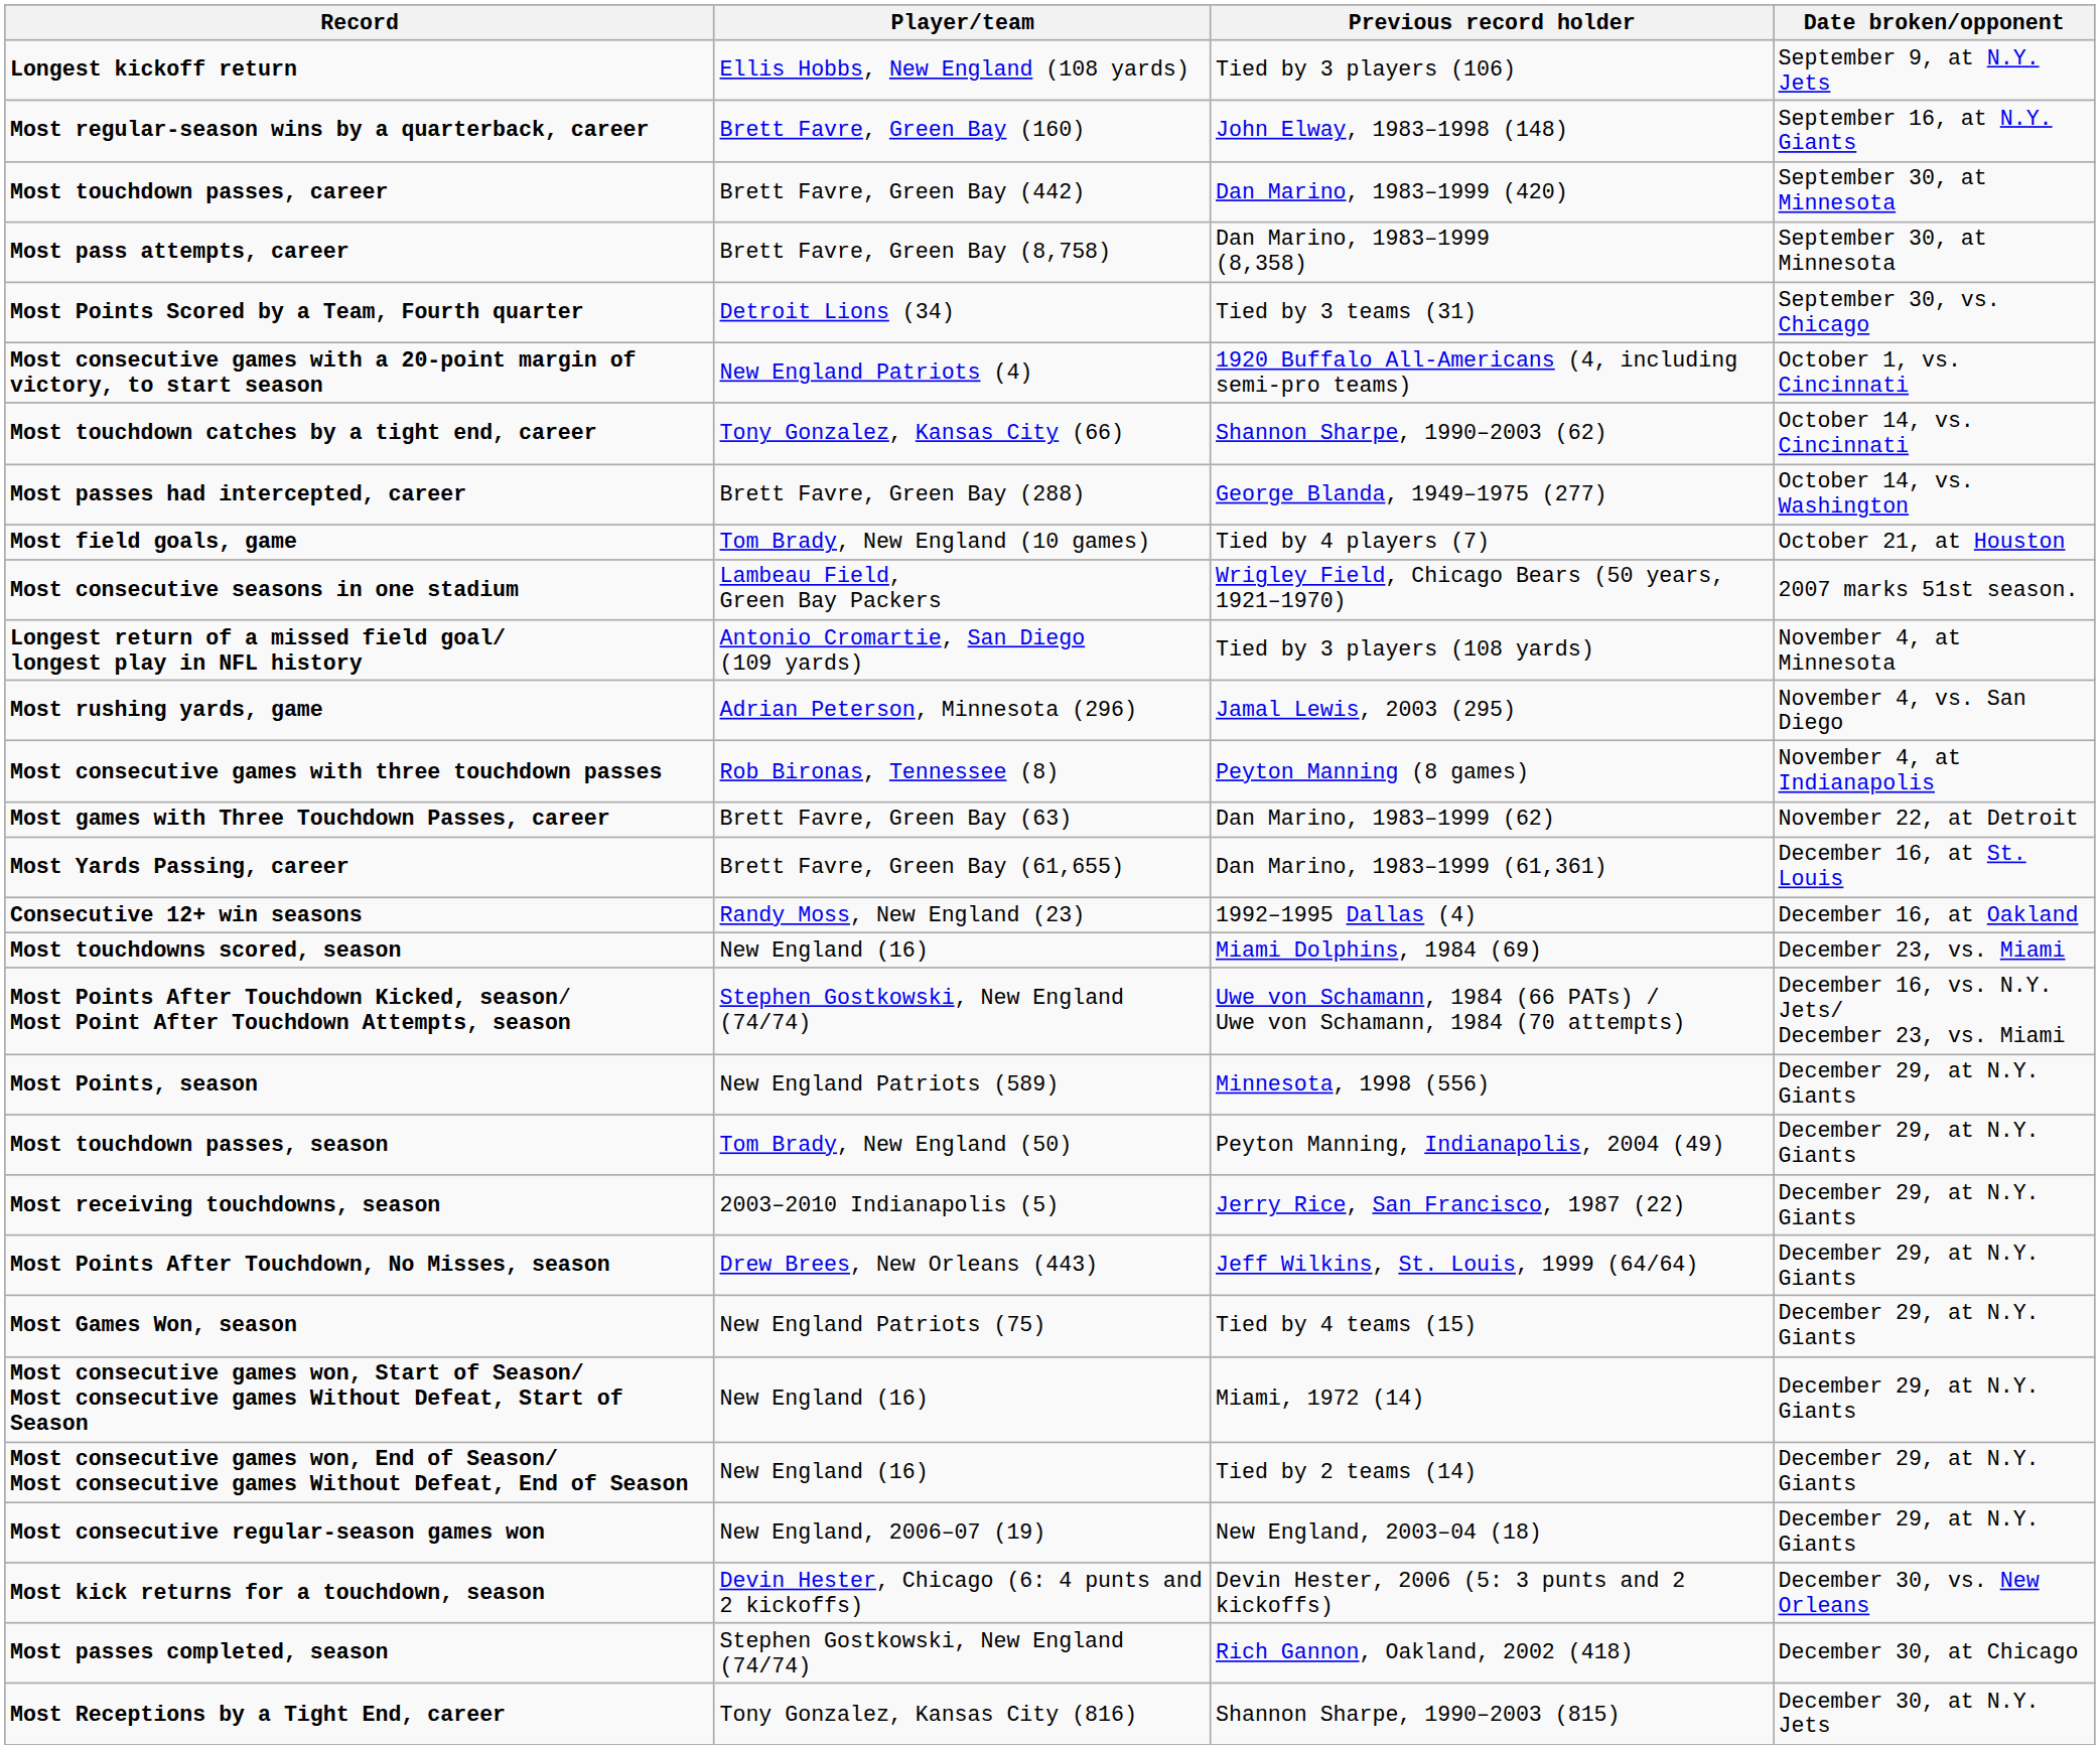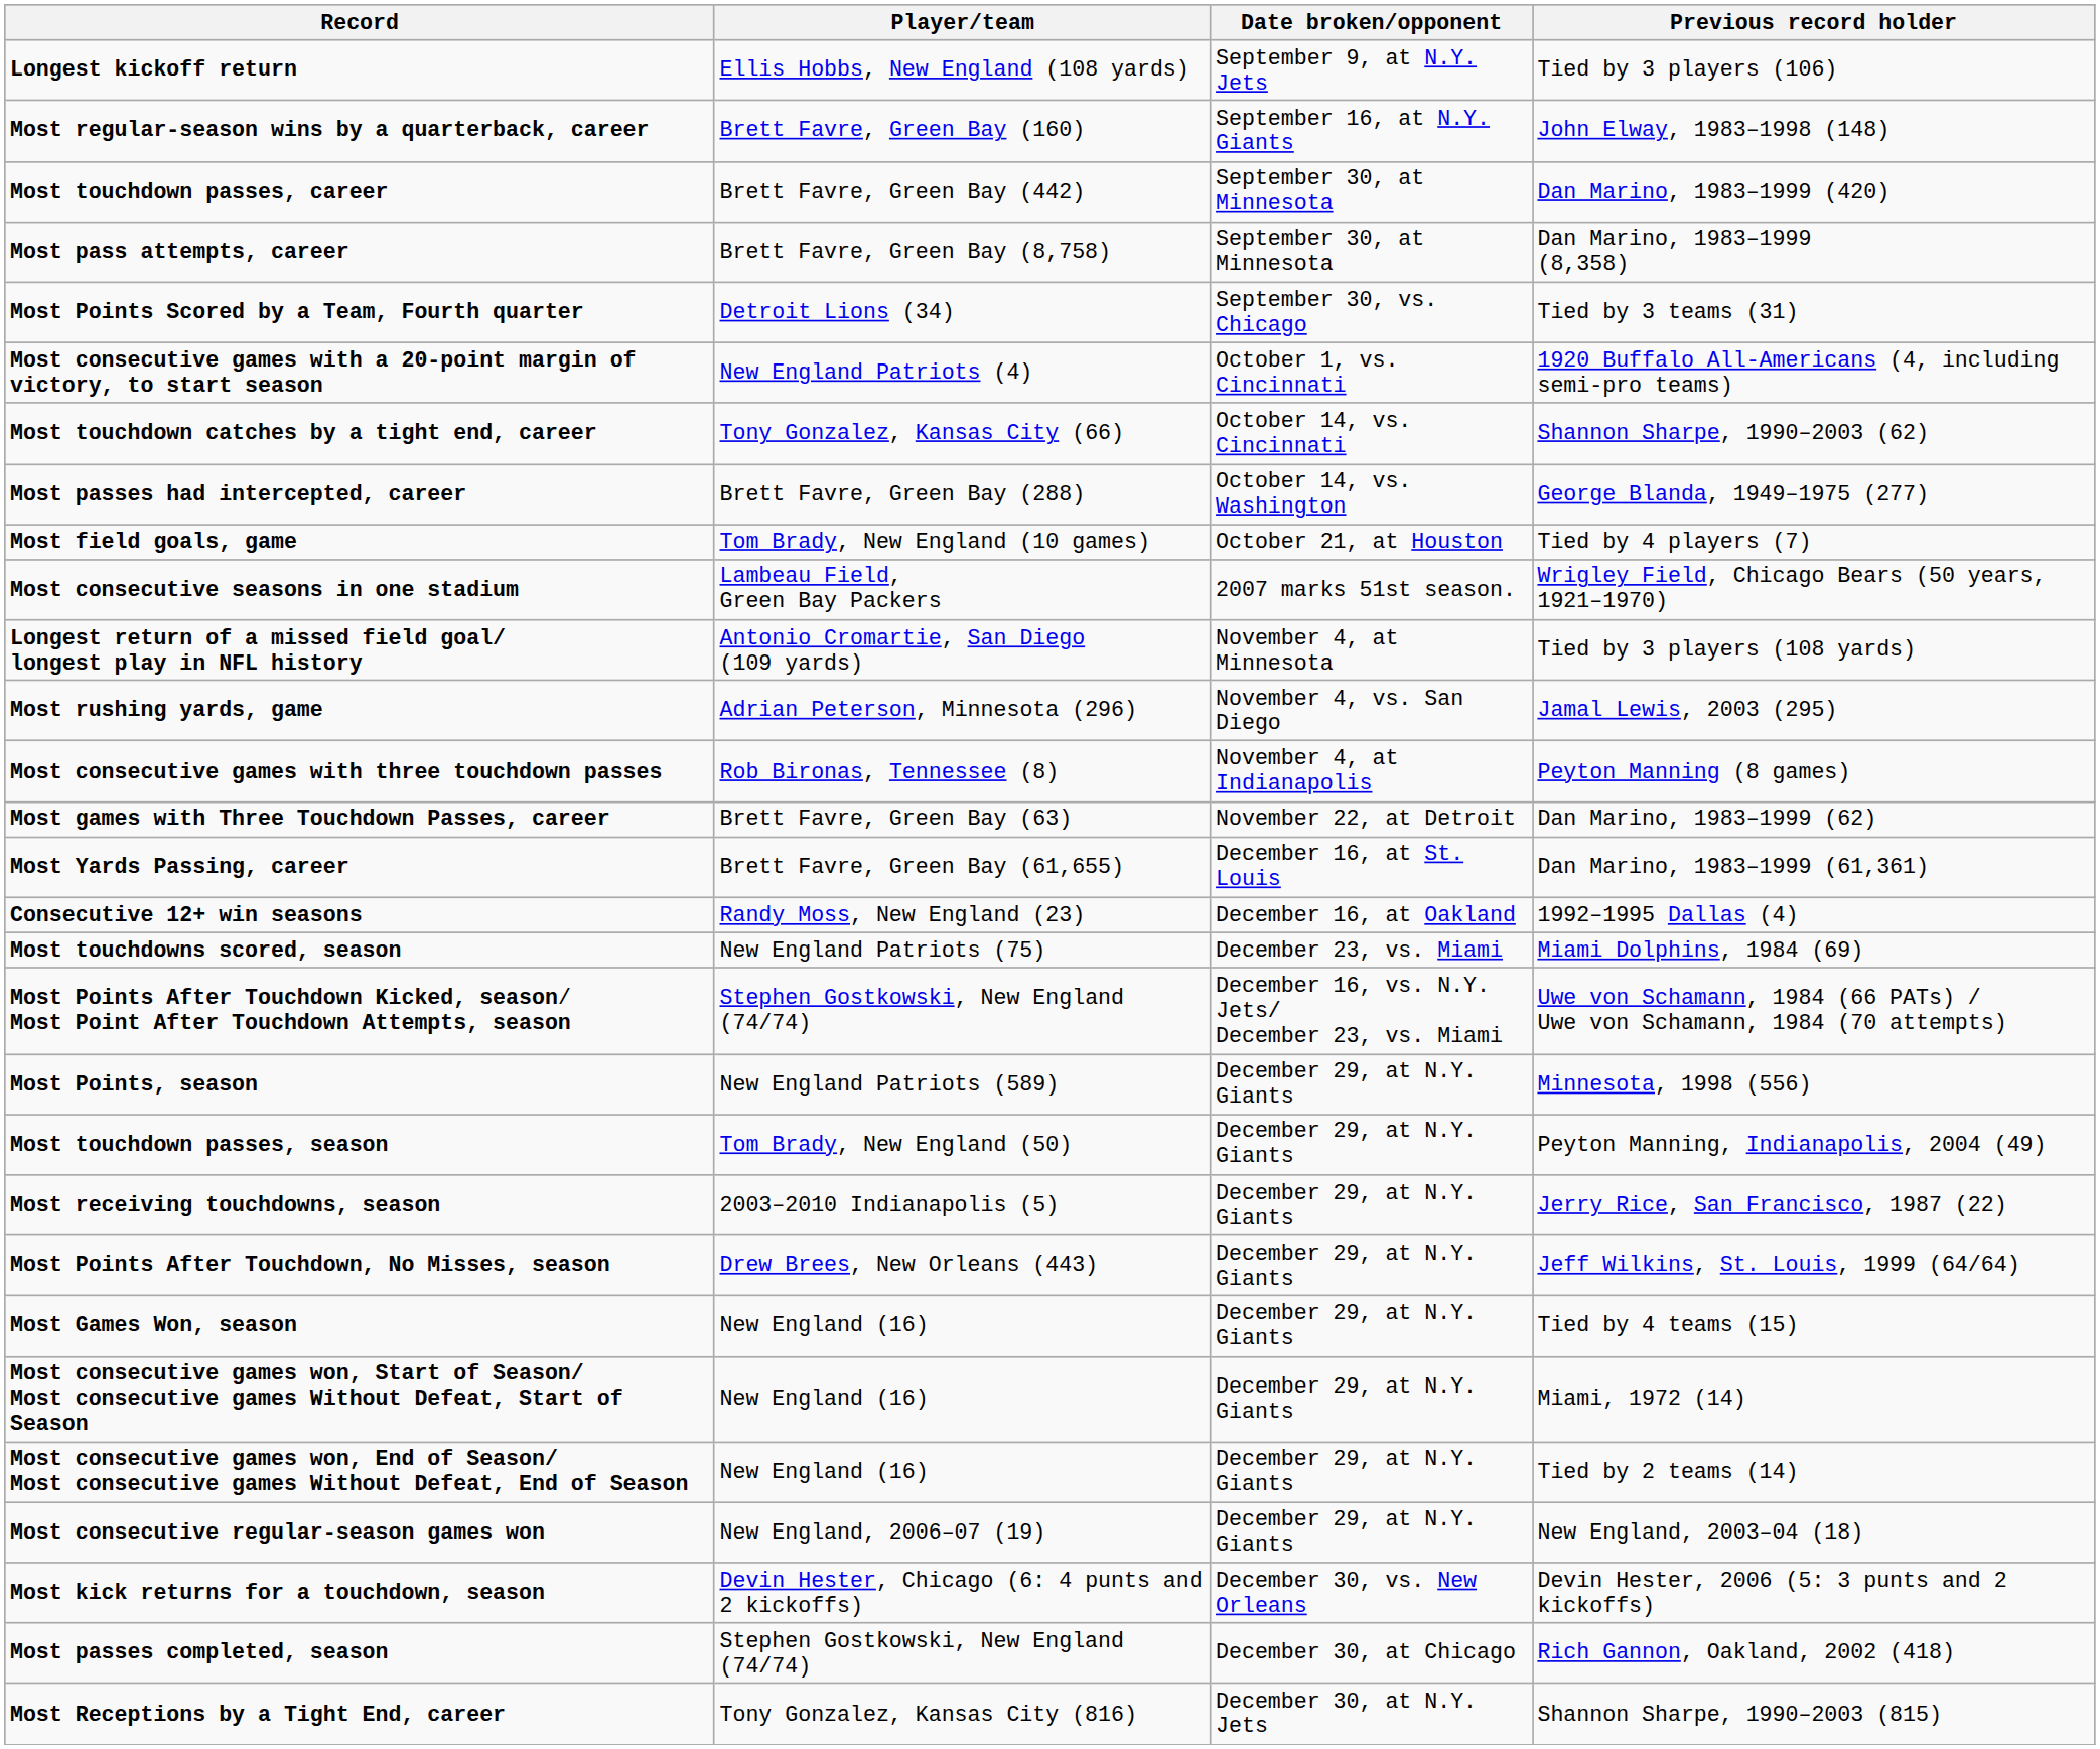columns swapped: Date broken/opponent <-> Previous record holder
Most touchdowns scored, season | Player/team: New England (16) -> New England Patriots (75)
Most Games Won, season | Player/team: New England Patriots (75) -> New England (16)
